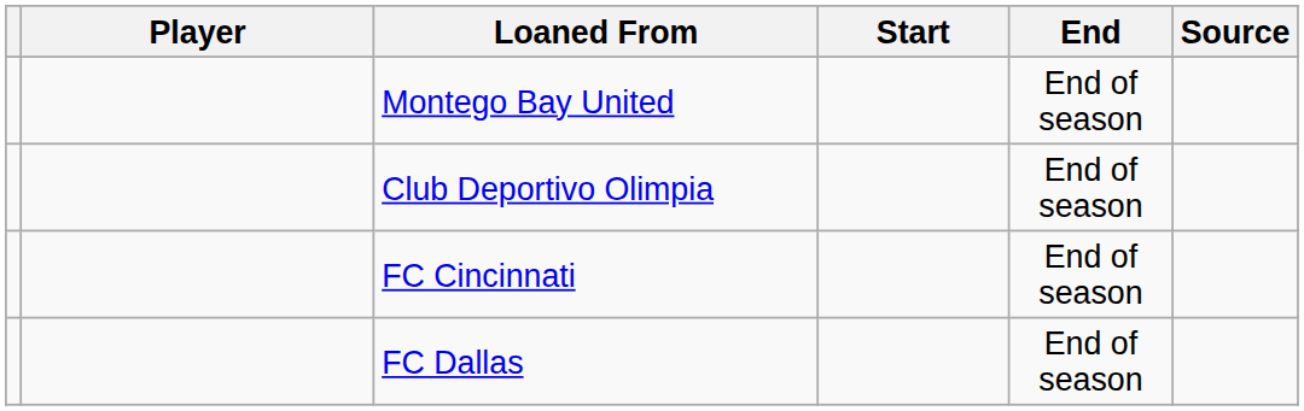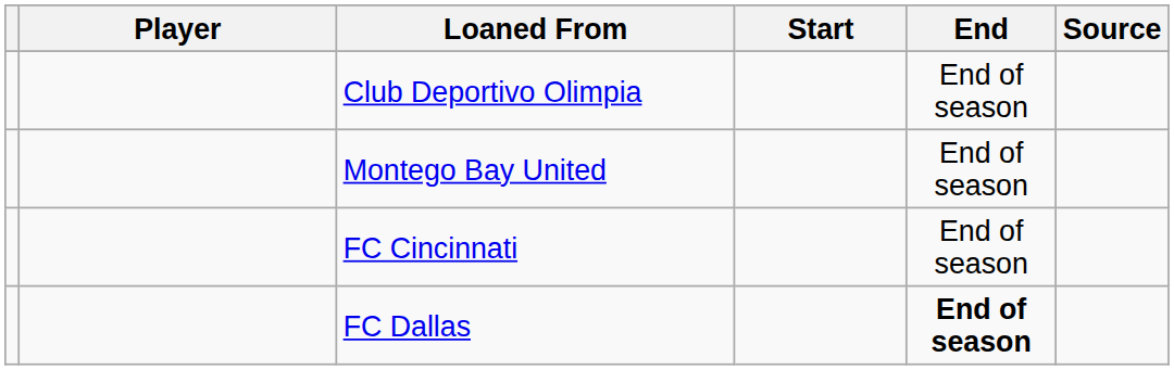rows swapped: Club Deportivo Olimpia <-> Montego Bay United
FC Dallas | End: normal -> bold
